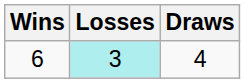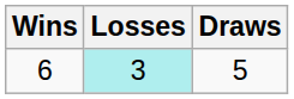6 | Draws: 4 -> 5
